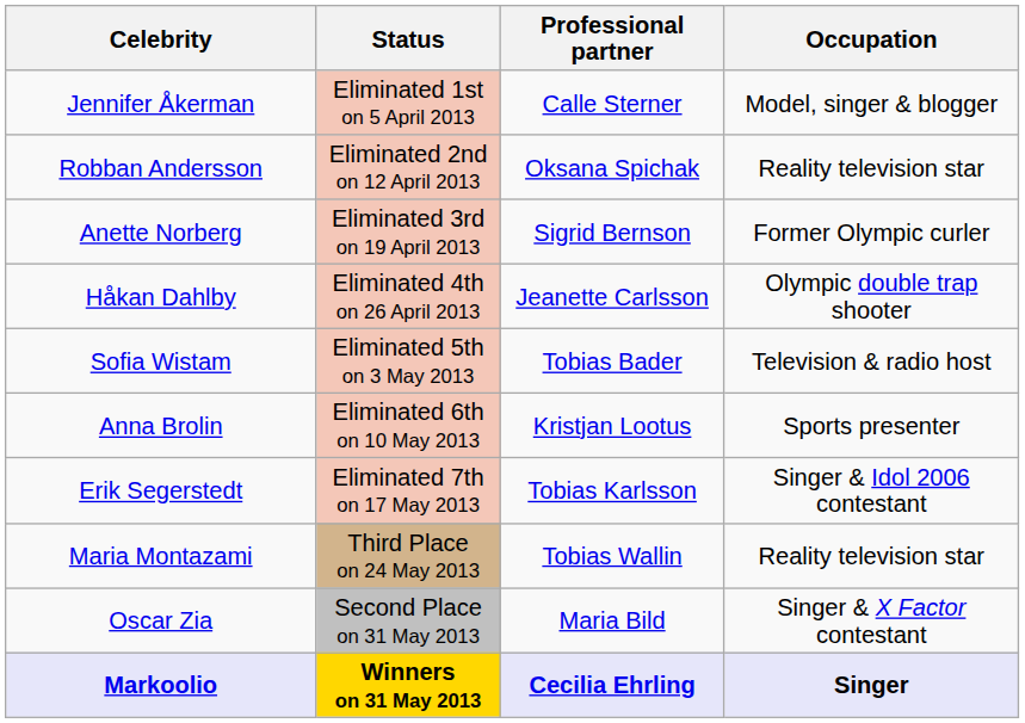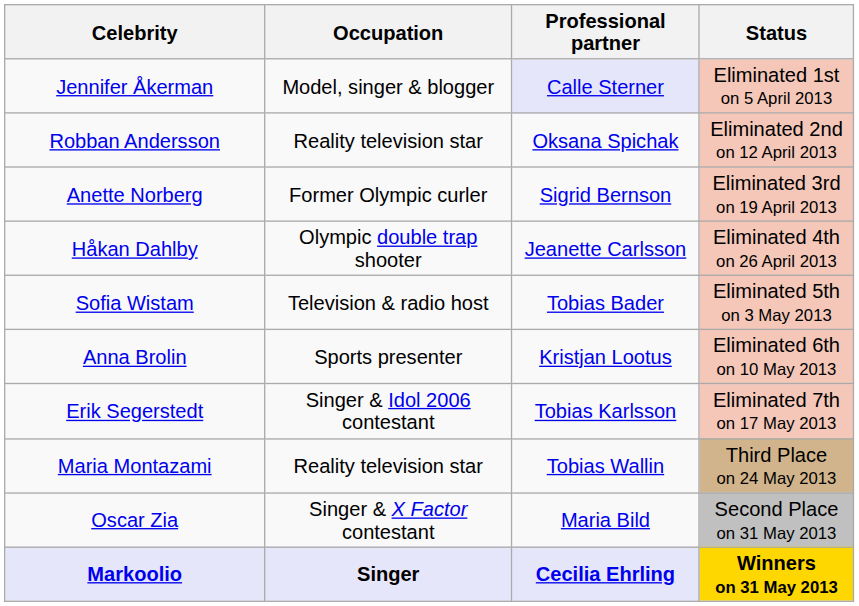columns swapped: Occupation <-> Status
Jennifer Åkerman | Professional partner: no background -> lavender background
